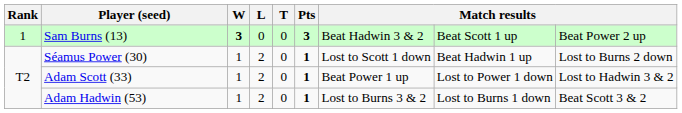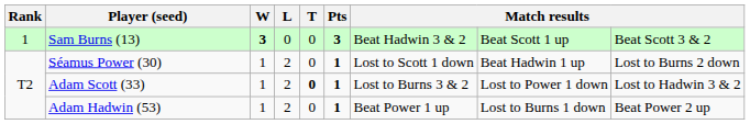Sam Burns (13) | column 9: Beat Power 2 up -> Beat Scott 3 & 2
Adam Scott (33) | T: normal -> bold
Adam Scott (33) | column 7: Beat Power 1 up -> Lost to Burns 3 & 2
Adam Hadwin (53) | column 7: Lost to Burns 3 & 2 -> Beat Power 1 up
Adam Hadwin (53) | column 9: Beat Scott 3 & 2 -> Beat Power 2 up
